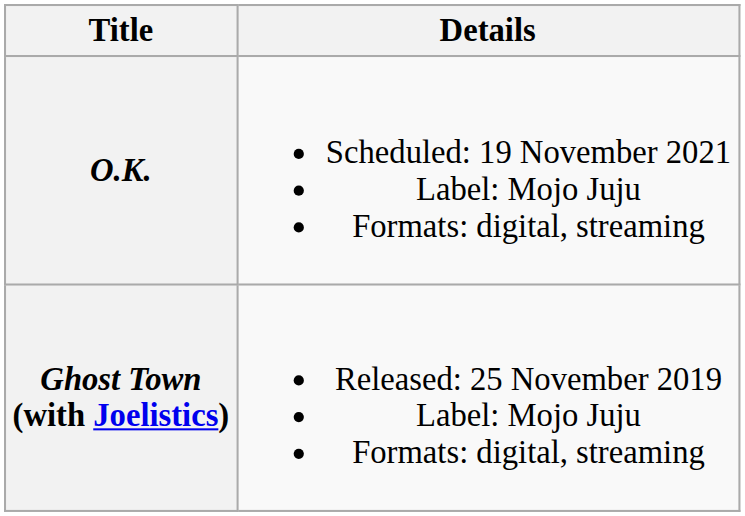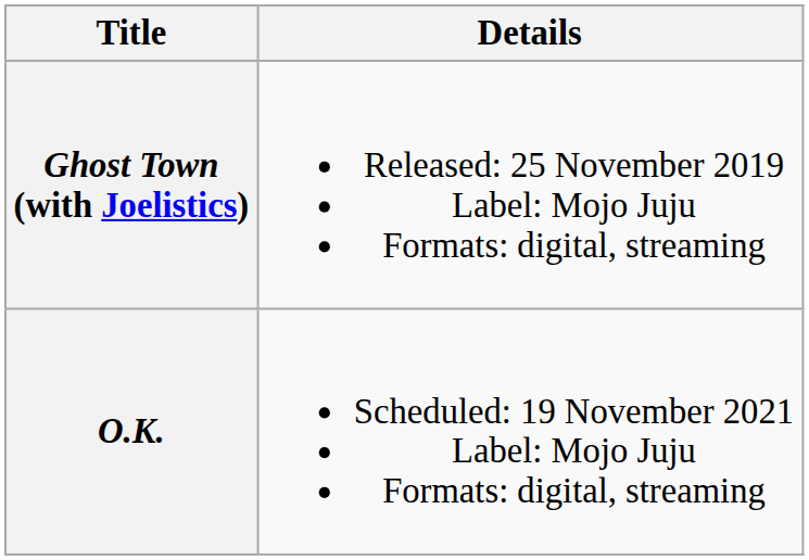rows swapped: Ghost Town (with Joelistics) <-> O.K.
